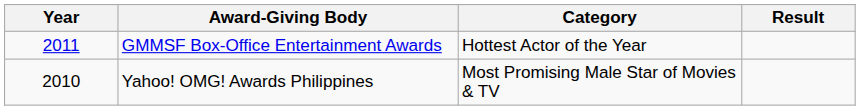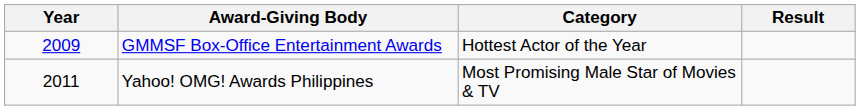GMMSF Box-Office Entertainment Awards | Year: 2011 -> 2009
Yahoo! OMG! Awards Philippines | Year: 2010 -> 2011
